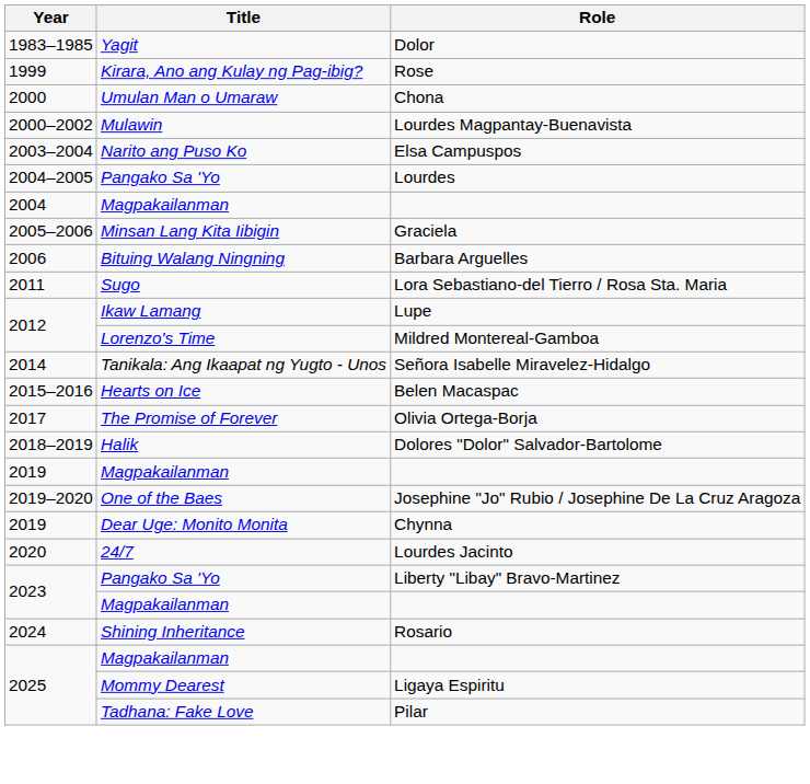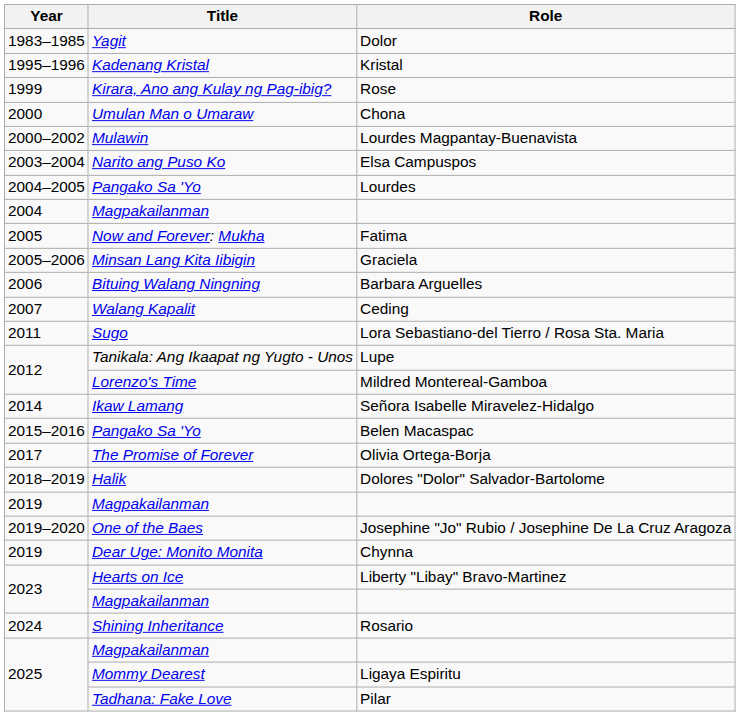+ row: 1995–1996 | Kadenang Kristal | Kristal
+ row: 2005 | Now and Forever: Mukha | Fatima
+ row: 2007 | Walang Kapalit | Ceding
Lupe | Title: Ikaw Lamang -> Tanikala: Ang Ikaapat ng Yugto - Unos
Señora Isabelle Miravelez-Hidalgo | Title: Tanikala: Ang Ikaapat ng Yugto - Unos -> Ikaw Lamang
Belen Macaspac | Title: Hearts on Ice -> Pangako Sa 'Yo
- row: 2020 | 24/7 | Lourdes Jacinto
Liberty "Libay" Bravo-Martinez | Title: Pangako Sa 'Yo -> Hearts on Ice
